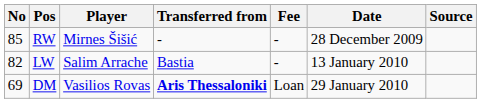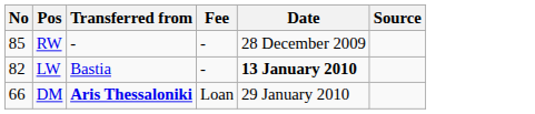- column: Player | Mirnes Šišić | Salim Arrache | Vasilios Rovas
LW | Date: normal -> bold
DM | No: 69 -> 66
